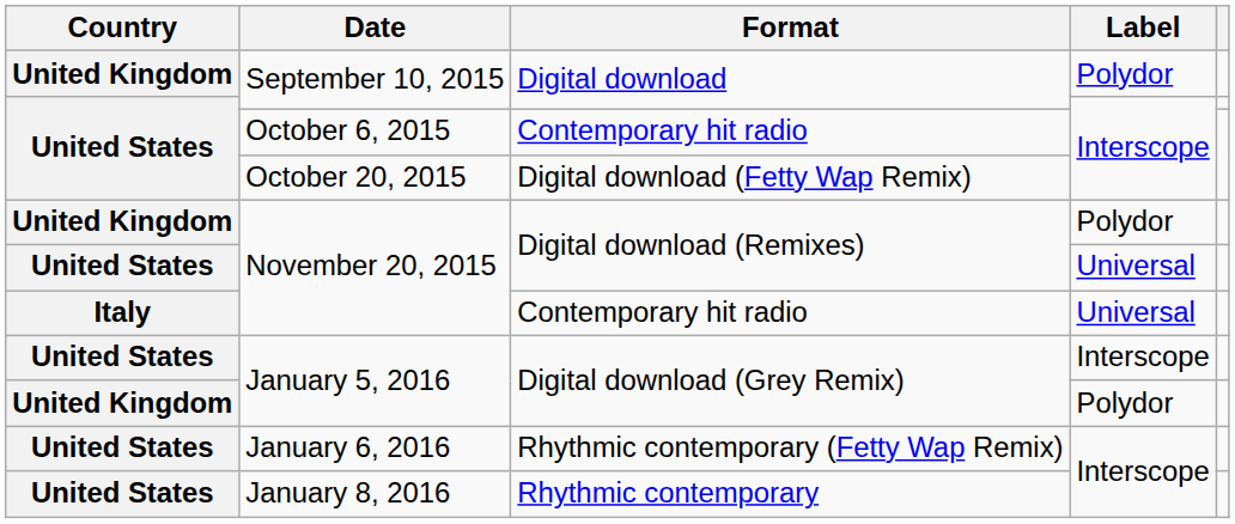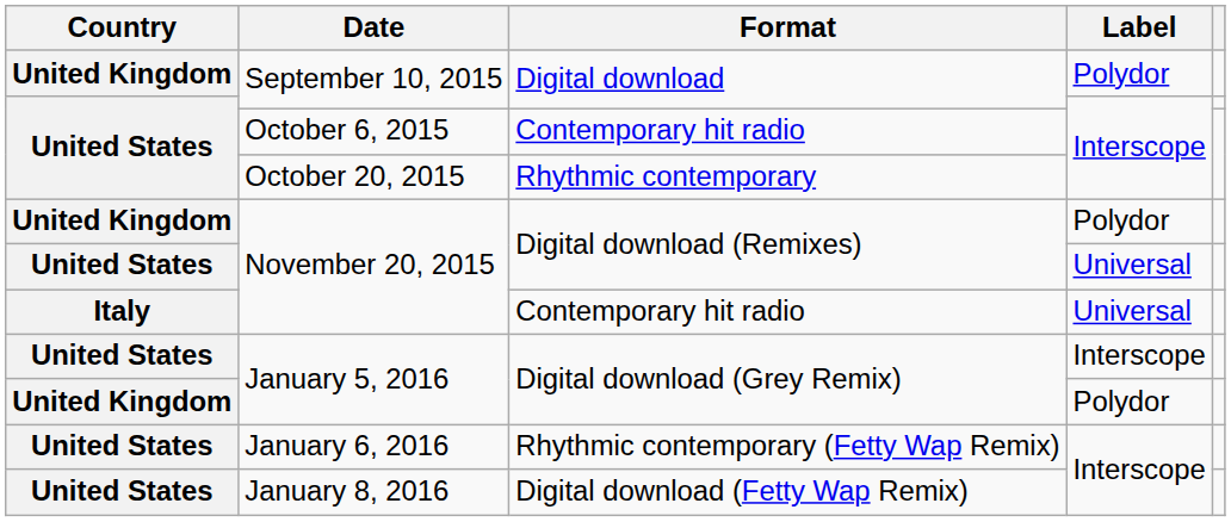October 20, 2015 | Format: Digital download (Fetty Wap Remix) -> Rhythmic contemporary
January 8, 2016 | Format: Rhythmic contemporary -> Digital download (Fetty Wap Remix)
